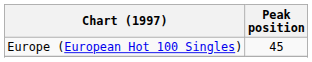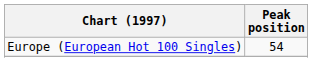Europe (European Hot 100 Singles) | Peak position: 45 -> 54
